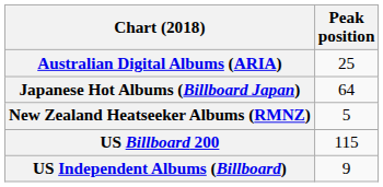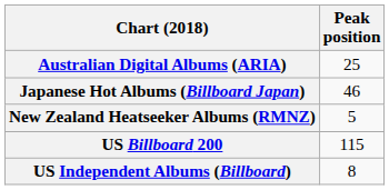Japanese Hot Albums (Billboard Japan) | Peak position: 64 -> 46
US Independent Albums (Billboard) | Peak position: 9 -> 8
